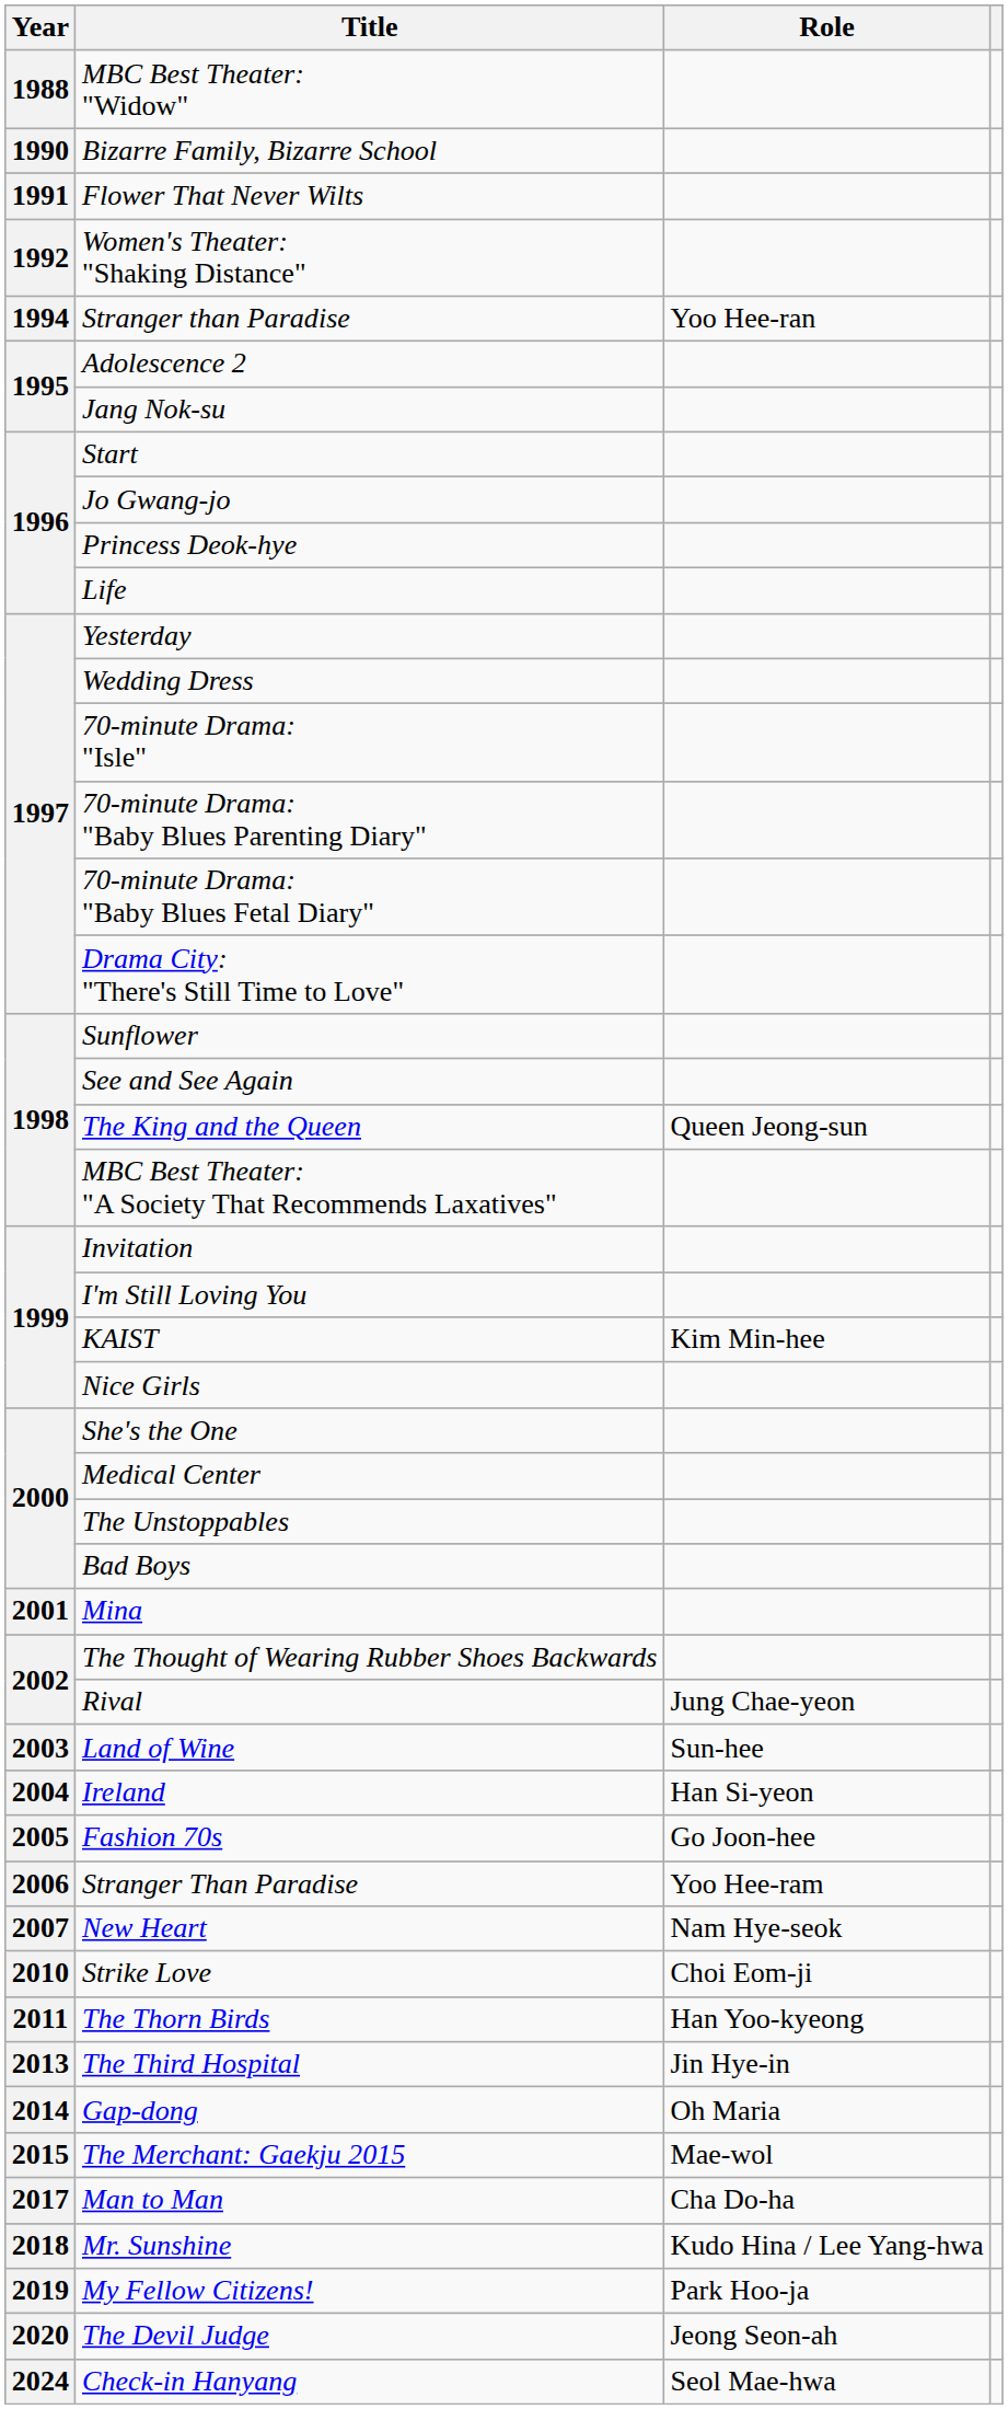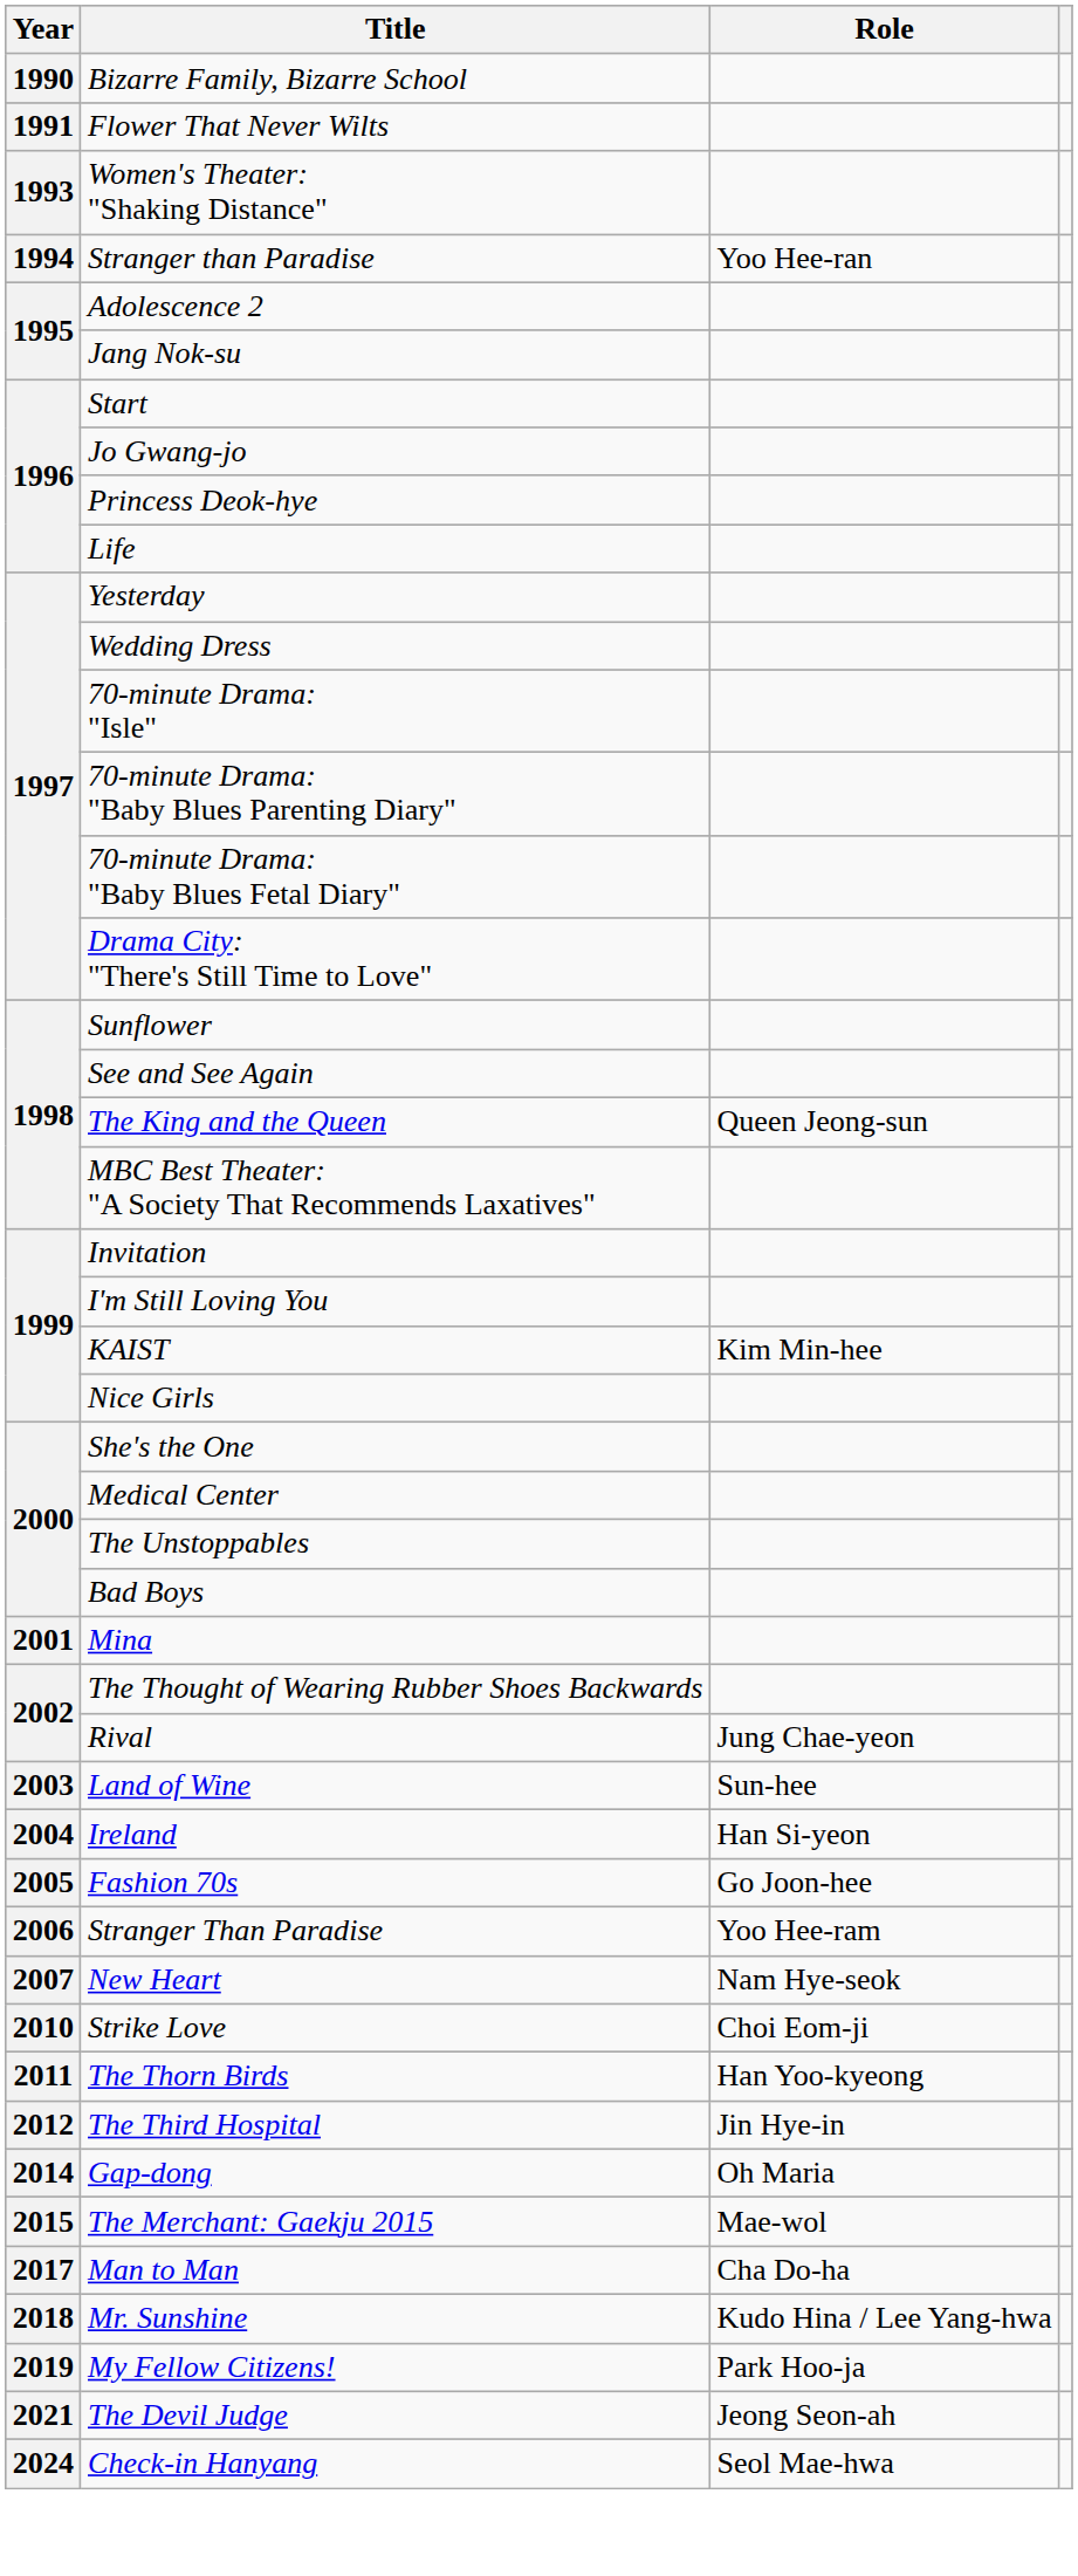- row: 1988 | MBC Best Theater: "Widow"
Women's Theater: "Shaking Distance" | Year: 1992 -> 1993
The Third Hospital | Year: 2013 -> 2012
The Devil Judge | Year: 2020 -> 2021
